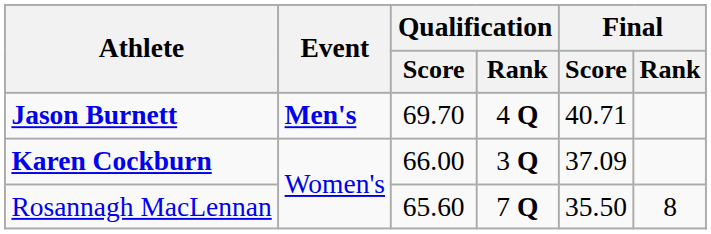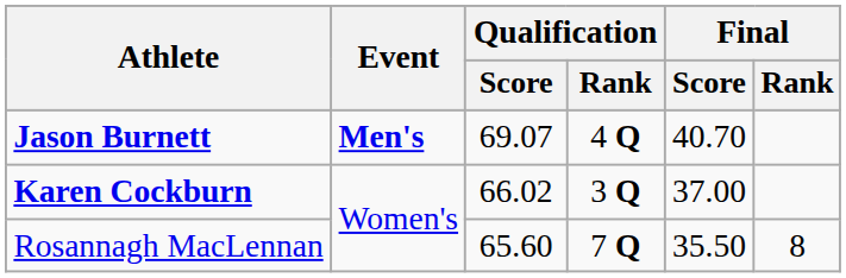Jason Burnett | Qualification / Score: 69.70 -> 69.07
Jason Burnett | Final / Score: 40.71 -> 40.70
Karen Cockburn | Qualification / Score: 66.00 -> 66.02
Karen Cockburn | Final / Score: 37.09 -> 37.00
